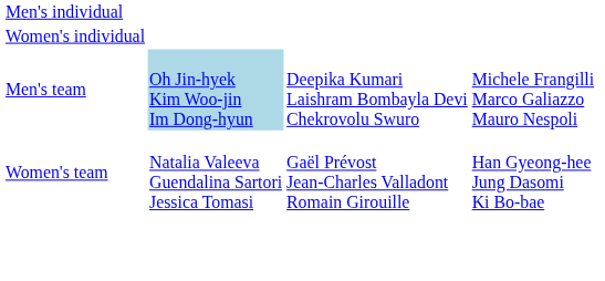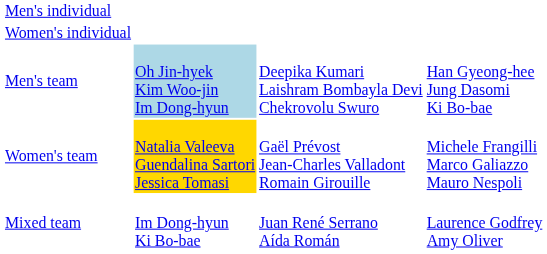Men's team | column 4: Michele Frangilli Marco Galiazzo Mauro Nespoli -> Han Gyeong-hee Jung Dasomi Ki Bo-bae
Women's team | column 2: no background -> gold background
Women's team | column 4: Han Gyeong-hee Jung Dasomi Ki Bo-bae -> Michele Frangilli Marco Galiazzo Mauro Nespoli
+ row: Mixed team | Im Dong-hyun Ki Bo-bae | Juan René Serrano Aída Román | Laurence Godfrey Amy Oliver
